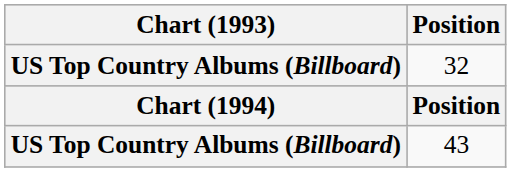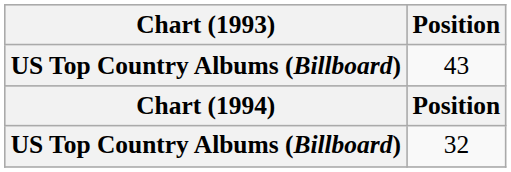rows swapped: 43 <-> 32
